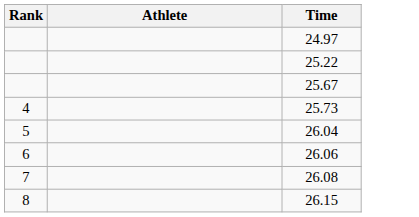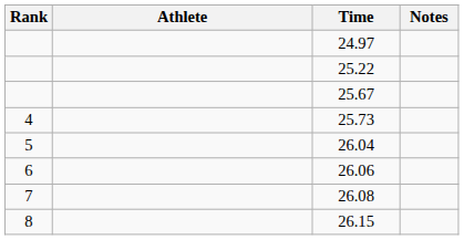+ column: Notes
